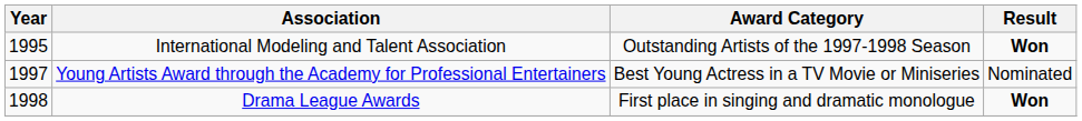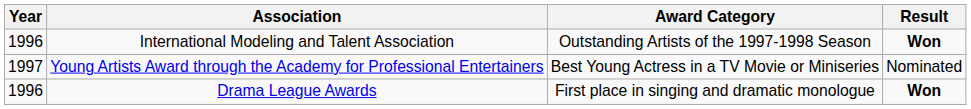International Modeling and Talent Association | Year: 1995 -> 1996
Drama League Awards | Year: 1998 -> 1996
